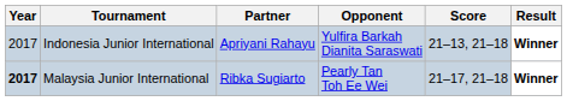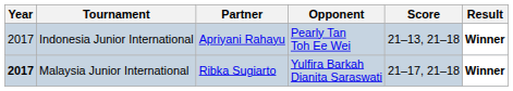Indonesia Junior International | Opponent: Yulfira Barkah Dianita Saraswati -> Pearly Tan Toh Ee Wei
Malaysia Junior International | Opponent: Pearly Tan Toh Ee Wei -> Yulfira Barkah Dianita Saraswati
